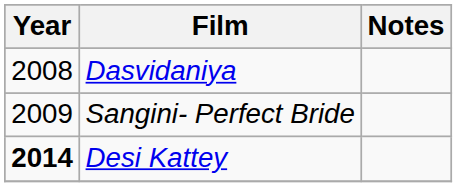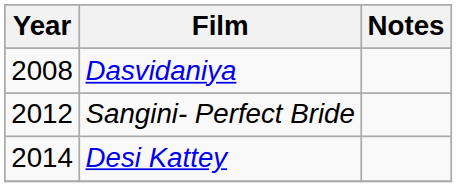Sangini- Perfect Bride | Year: 2009 -> 2012
Desi Kattey | Year: bold -> normal
